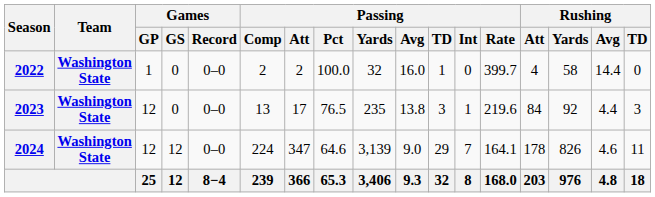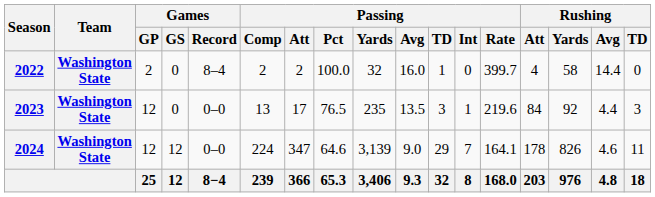2022 | Games / GP: 1 -> 2
2022 | Games / Record: 0–0 -> 8–4
2023 | Passing / Avg: 13.8 -> 13.5
